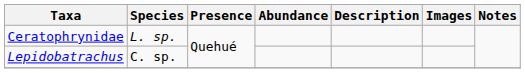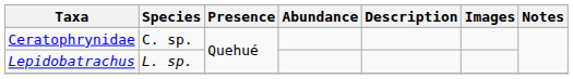Ceratophrynidae | Species: L. sp. -> C. sp.
Lepidobatrachus | Species: C. sp. -> L. sp.
